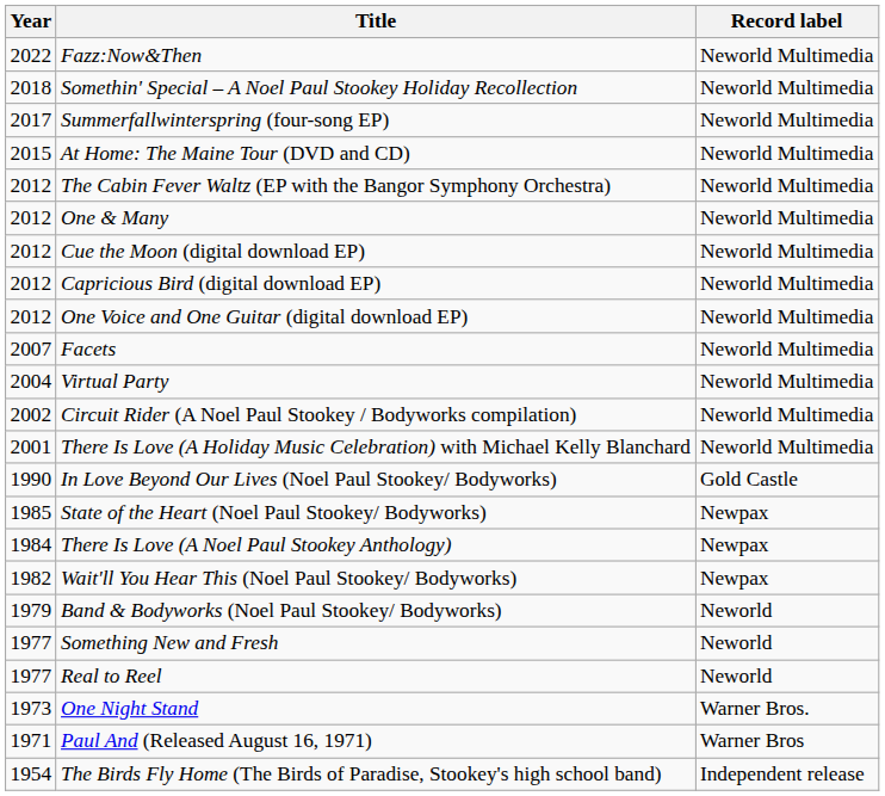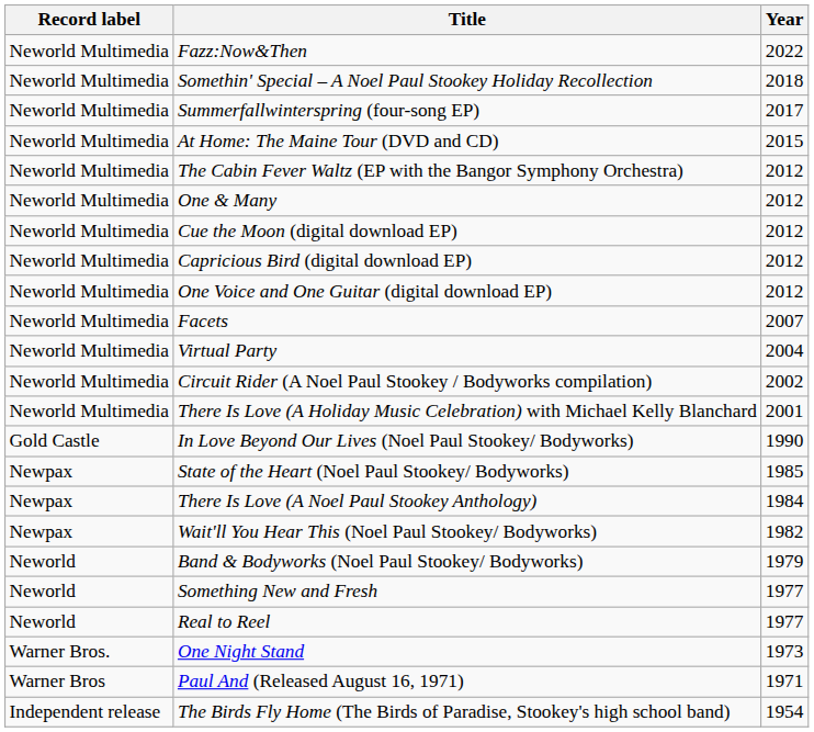columns swapped: Year <-> Record label
